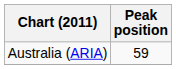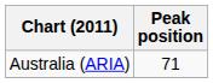Australia (ARIA) | Peak position: 59 -> 71
